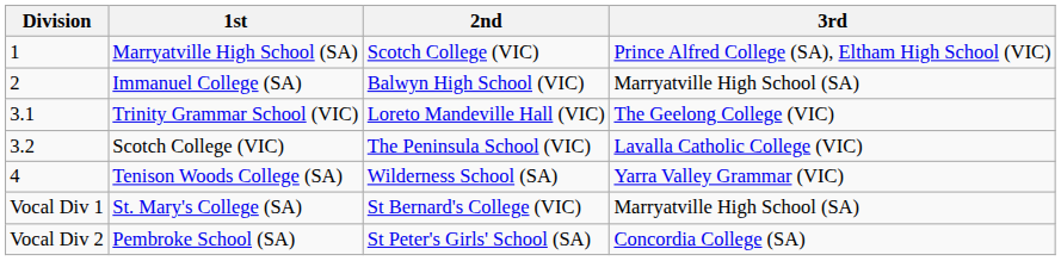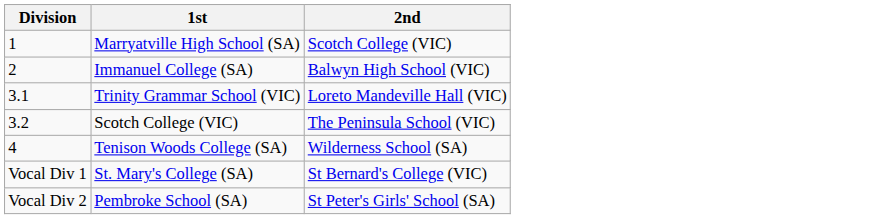- column: 3rd | Prince Alfred College (SA), Eltham High School (VIC) | Marryatville High School (SA) | The Geelong College (VIC) | Lavalla Catholic College (VIC) | Yarra Valley Grammar (VIC) | Marryatville High School (SA) | Concordia College (SA)
